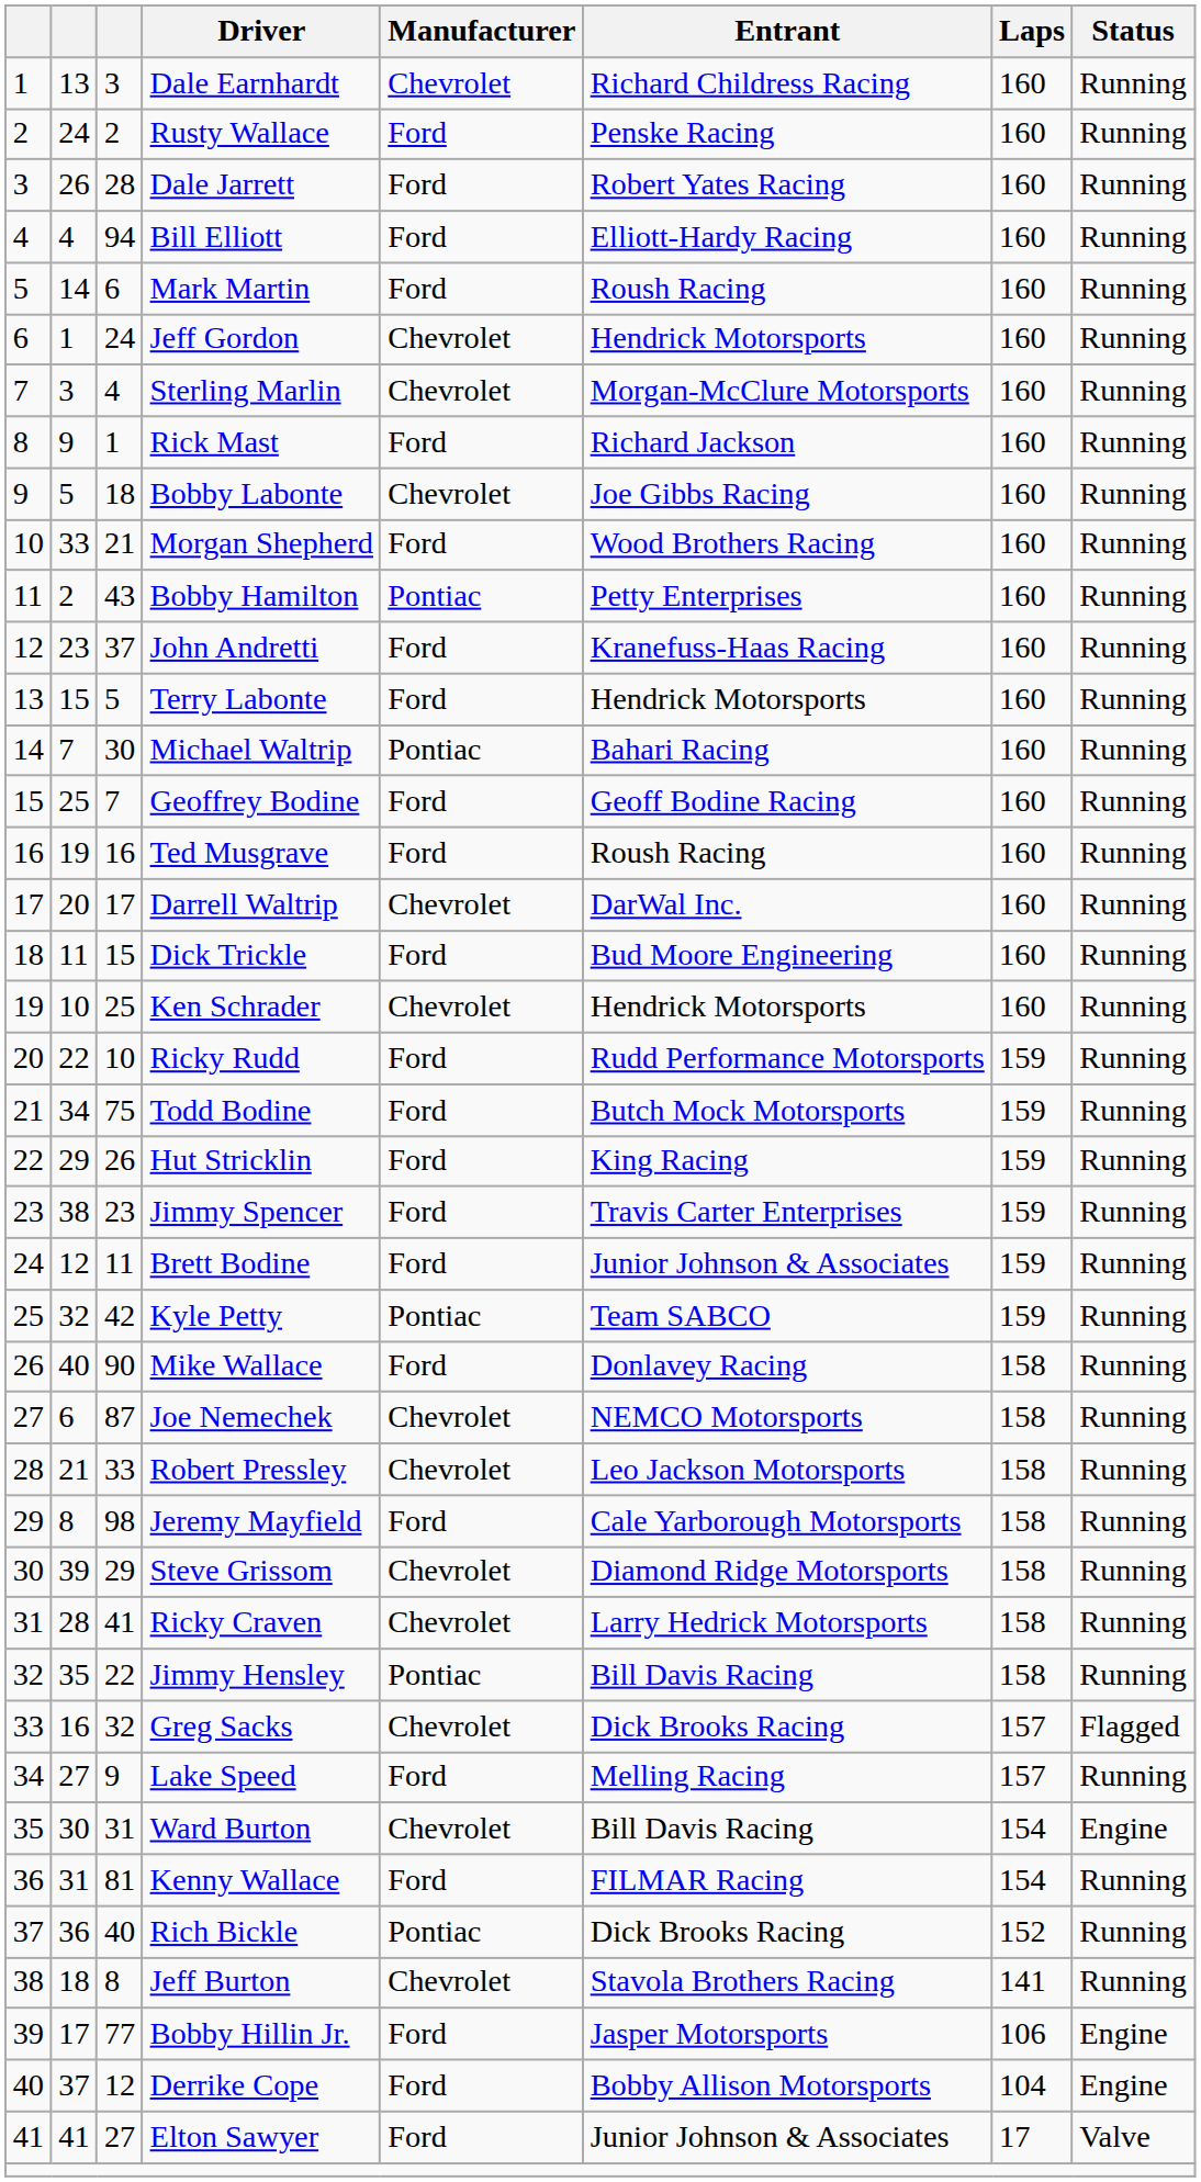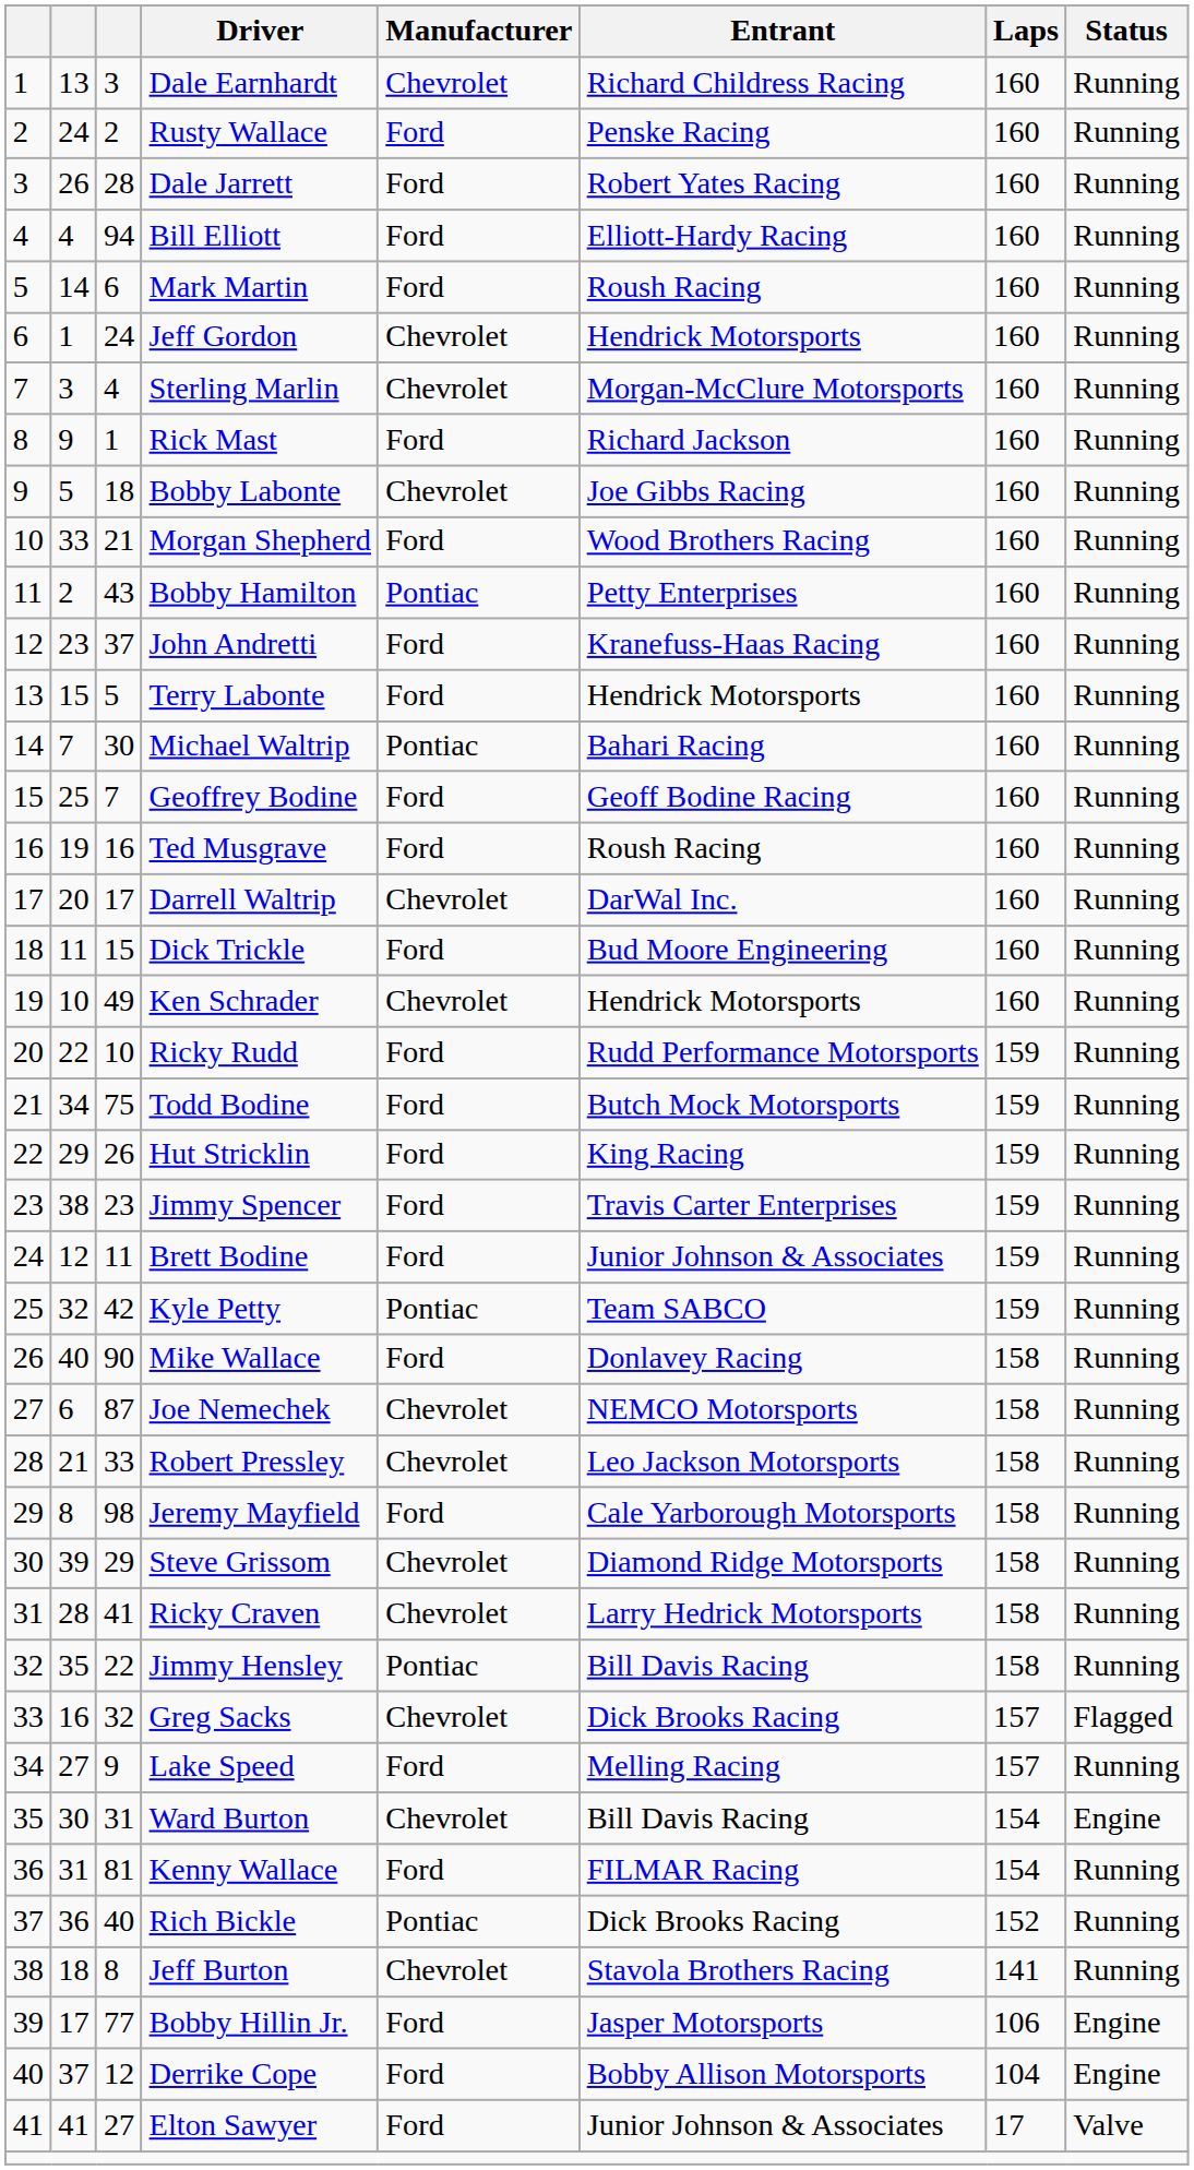Ken Schrader | column 3: 25 -> 49
